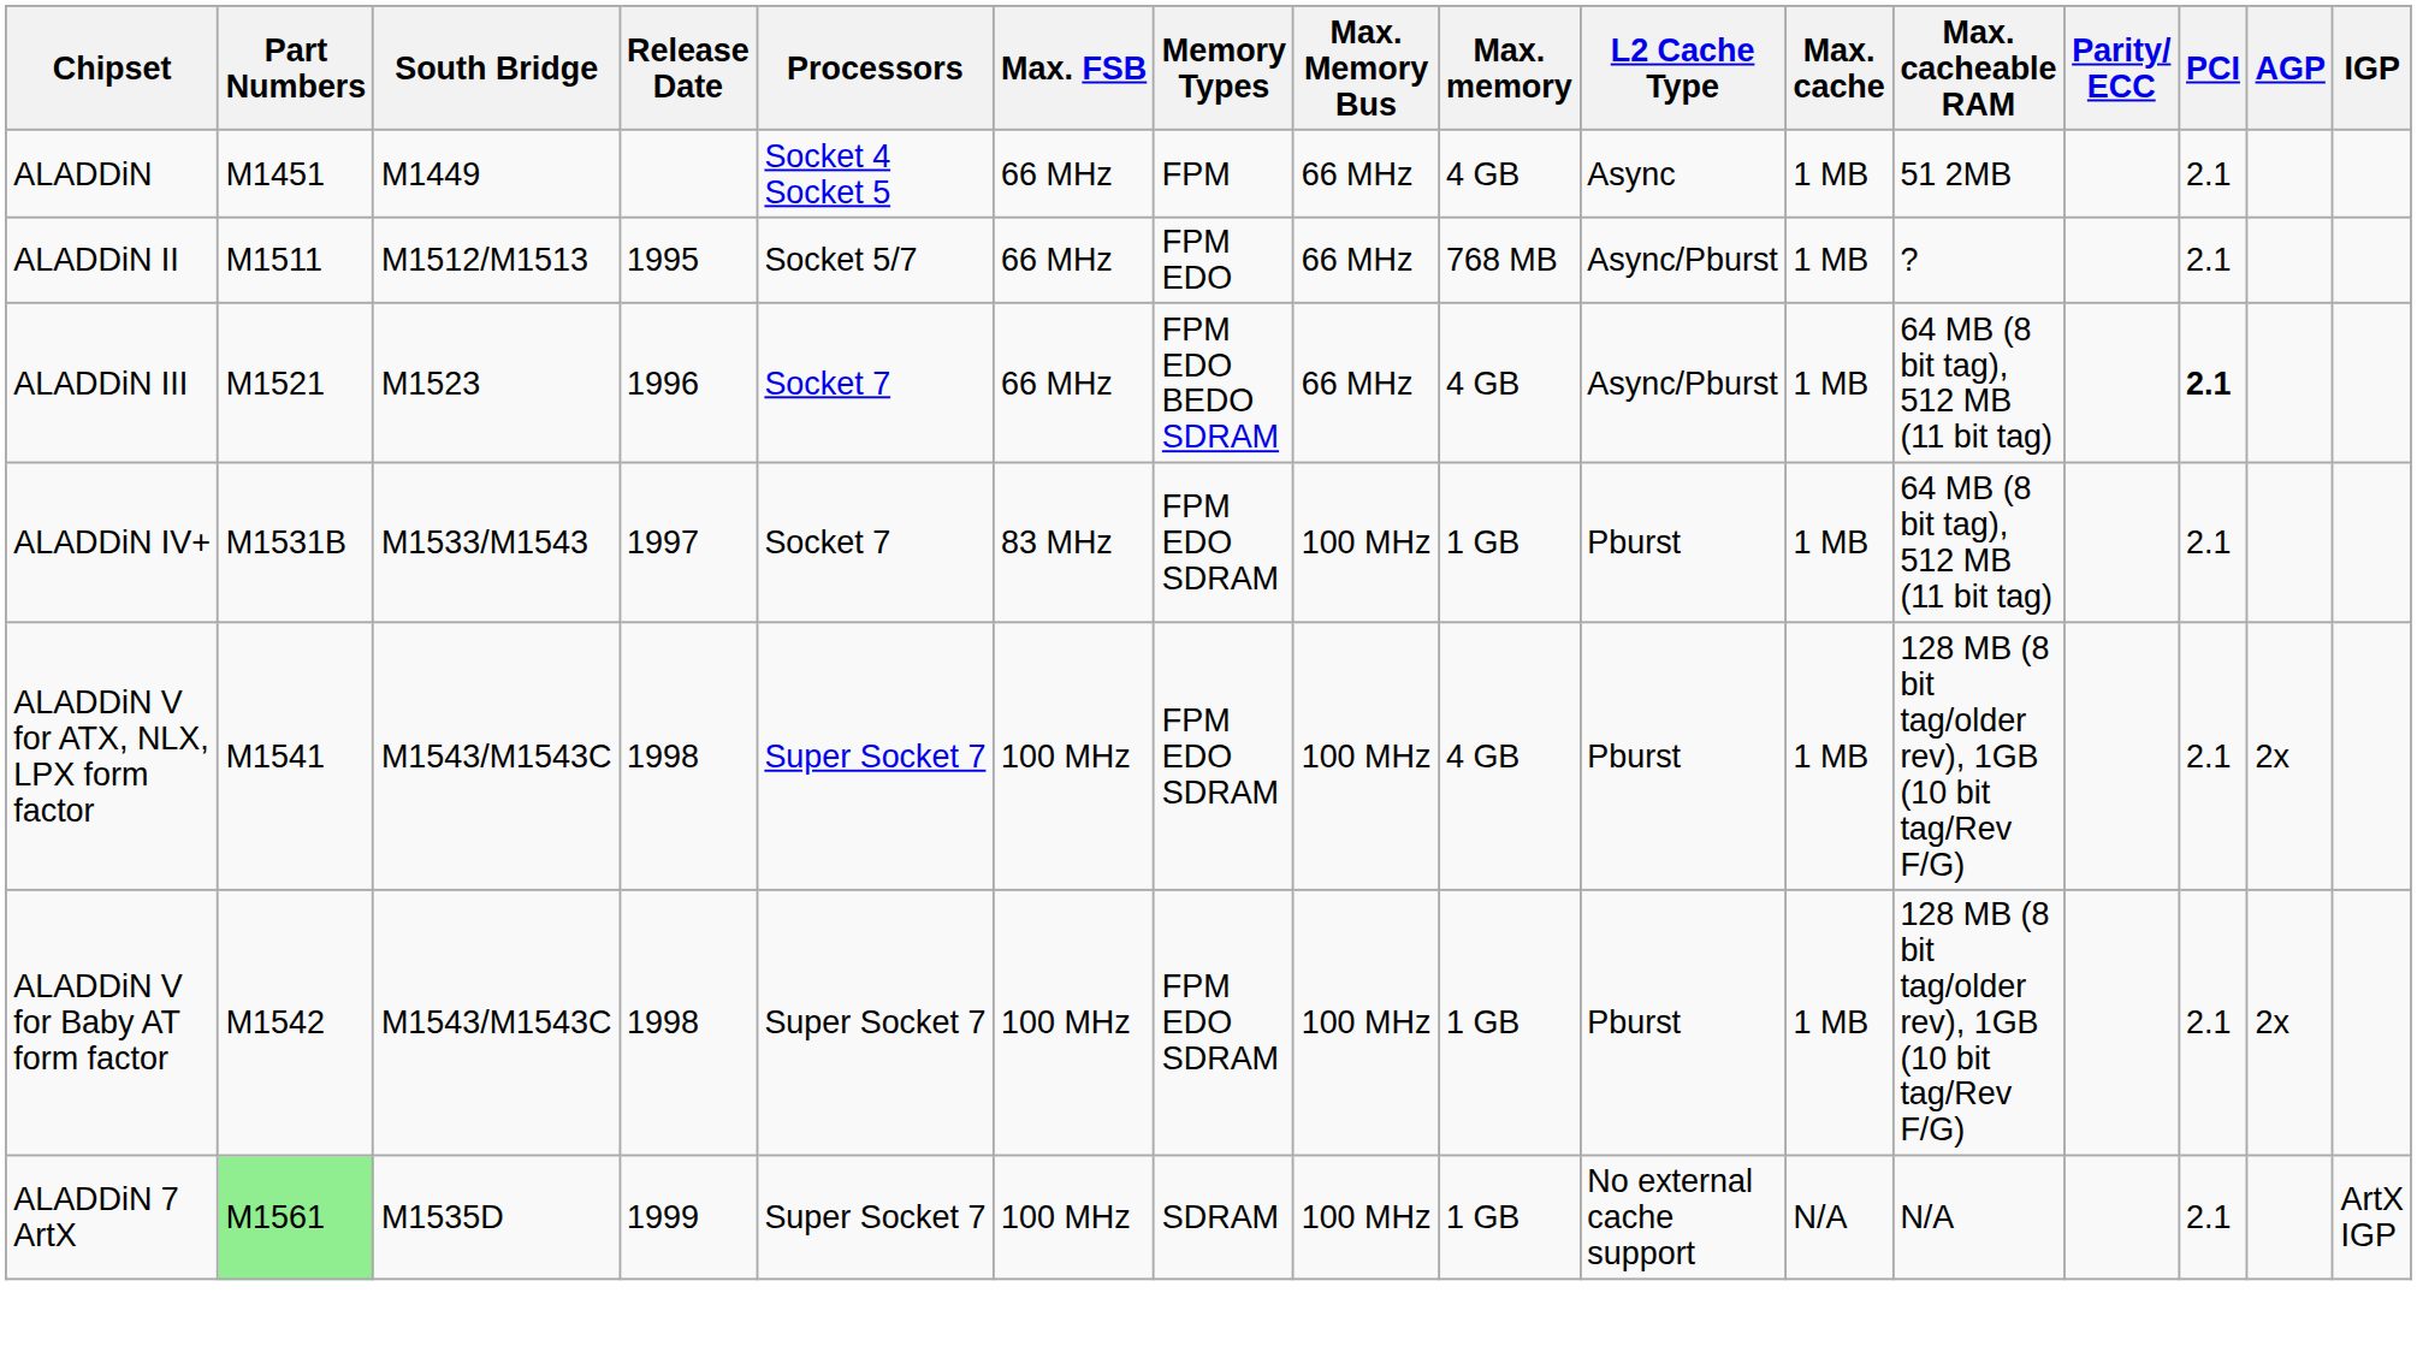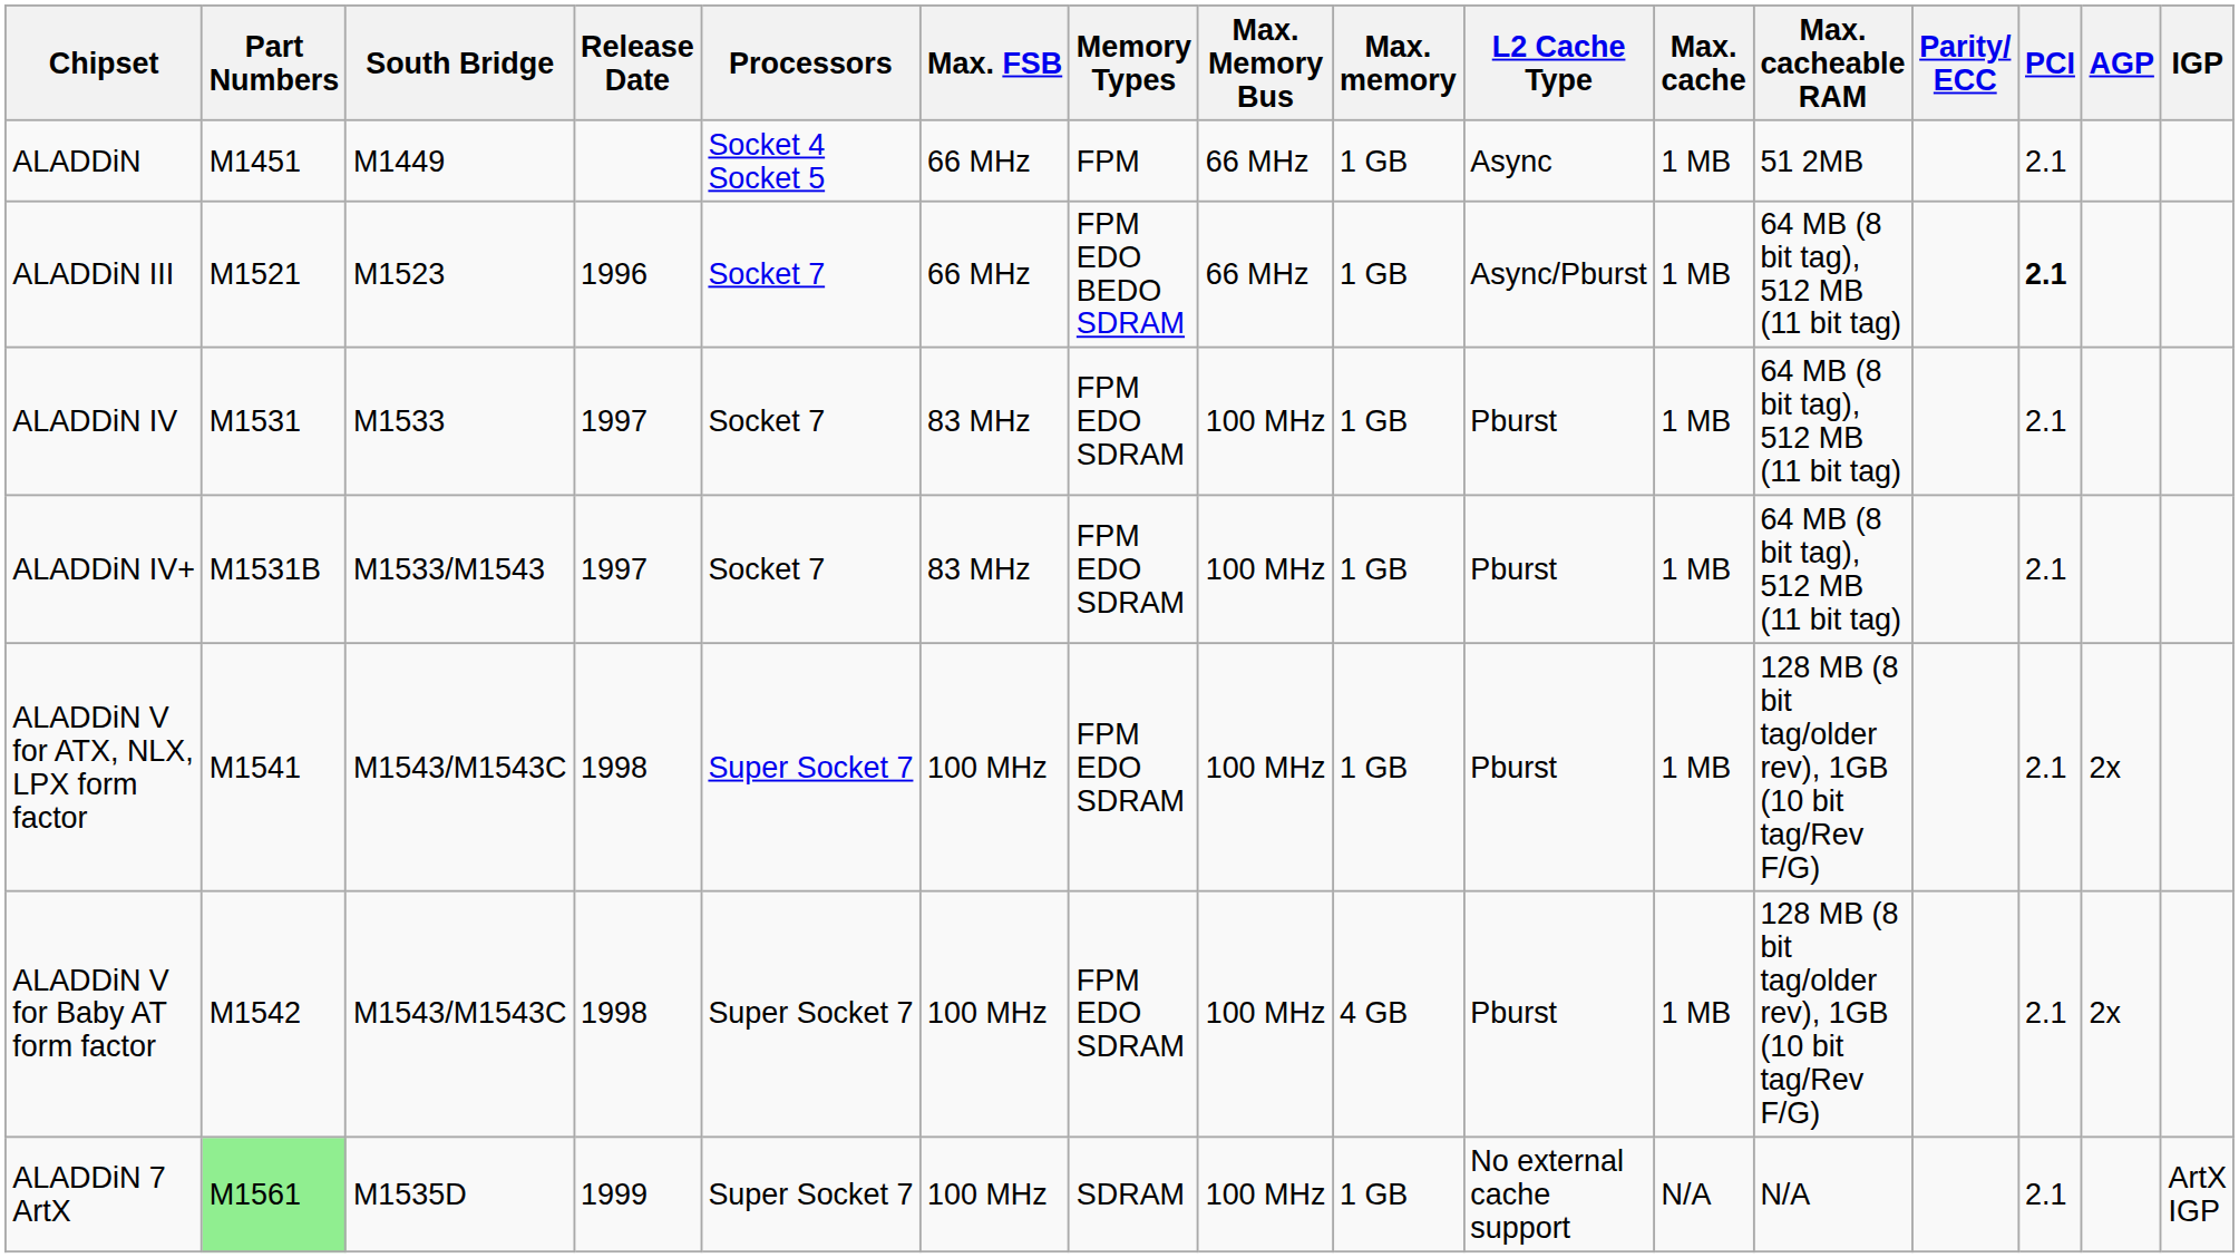ALADDiN | Max. memory: 4 GB -> 1 GB
- row: ALADDiN II | M1511 | M1512/M1513 | 1995 | Socket 5/7 | 66 MHz | FPM EDO | 66 MHz | 768 MB | Async/Pburst | 1 MB | ? | 2.1
ALADDiN III | Max. memory: 4 GB -> 1 GB
+ row: ALADDiN IV | M1531 | M1533 | 1997 | Socket 7 | 83 MHz | FPM EDO SDRAM | 100 MHz | 1 GB | Pburst | 1 MB | 64 MB (8 bit tag), 512 MB (11 bit tag) | 2.1
ALADDiN V for ATX, NLX, LPX form factor | Max. memory: 4 GB -> 1 GB
ALADDiN V for Baby AT form factor | Max. memory: 1 GB -> 4 GB
